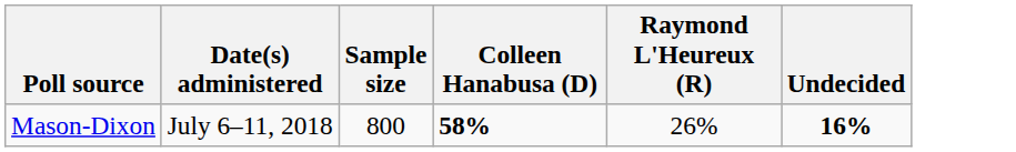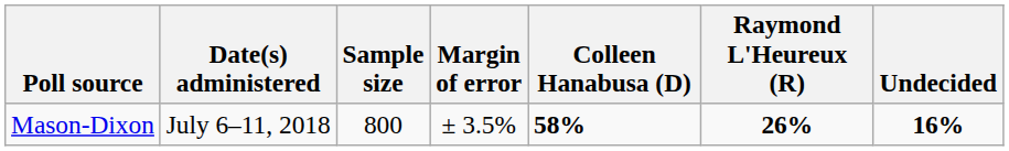+ column: Margin of error | ± 3.5%
Mason-Dixon | Raymond L'Heureux (R): normal -> bold
